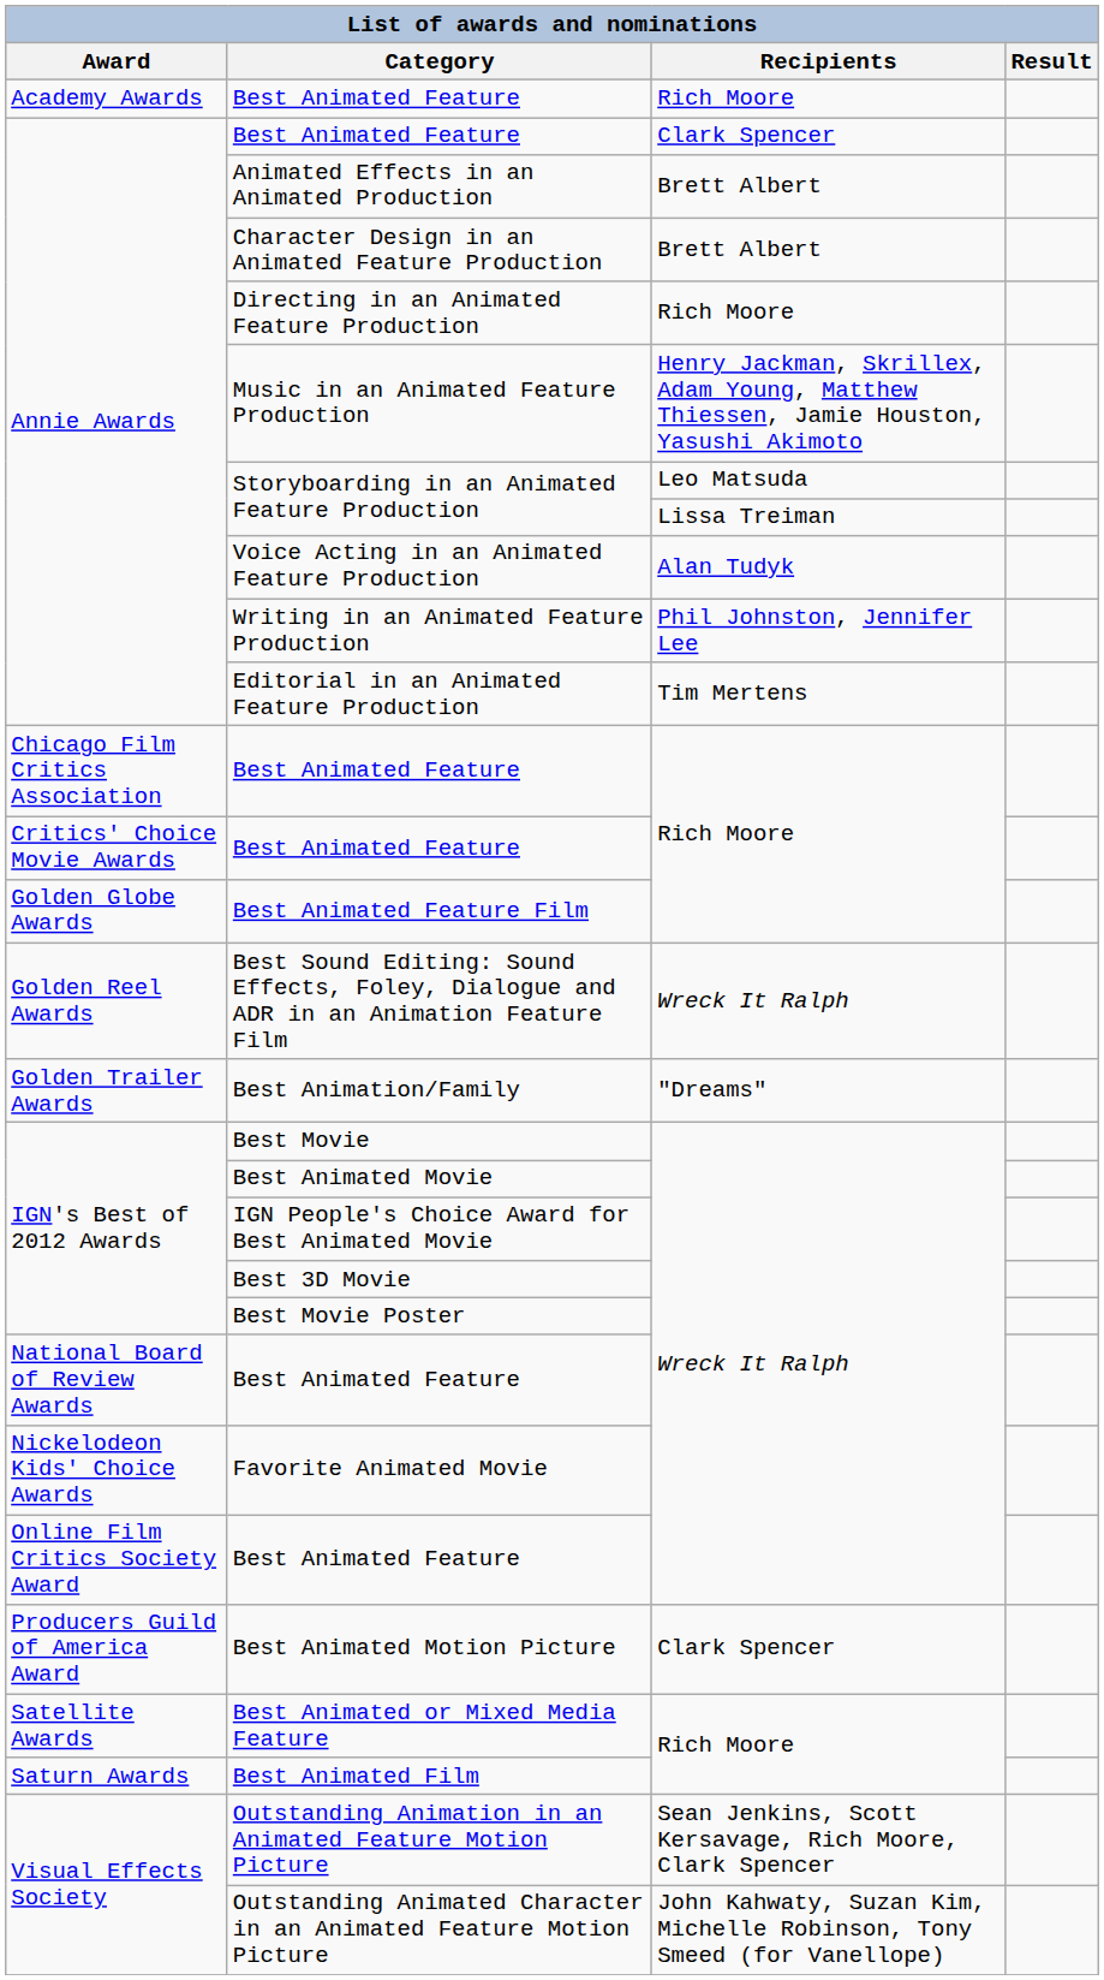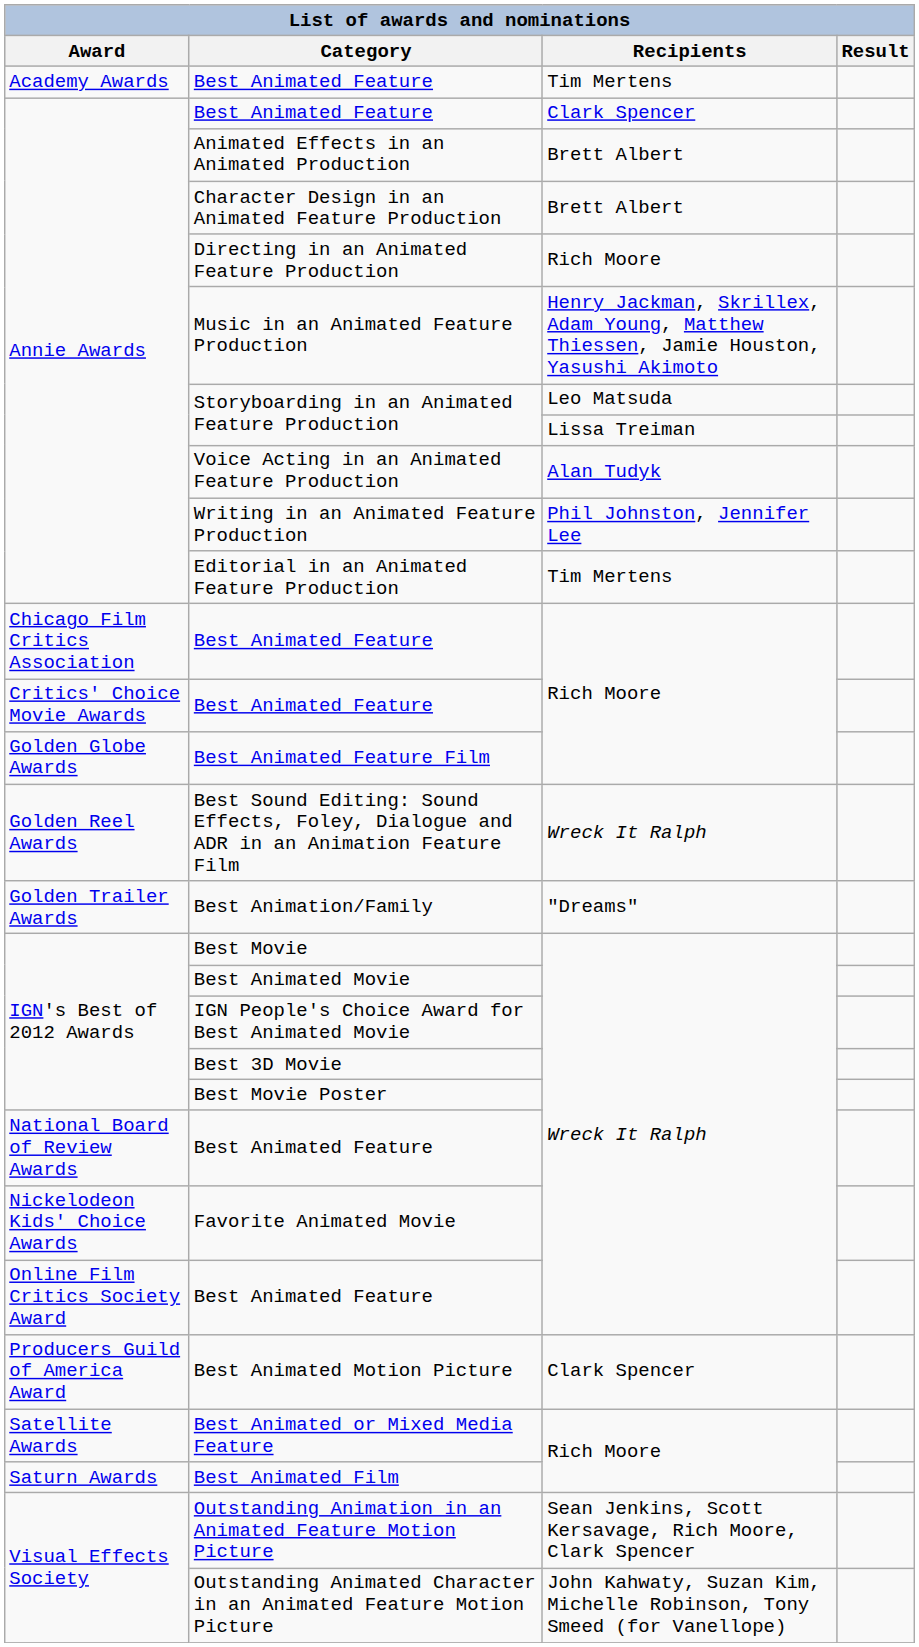Academy Awards / Best Animated Feature | Recipients: Rich Moore -> Tim Mertens
